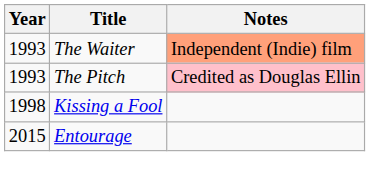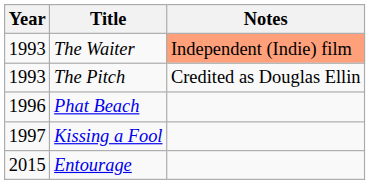The Pitch | Notes: pink background -> no background
+ row: 1996 | Phat Beach
Kissing a Fool | Year: 1998 -> 1997
